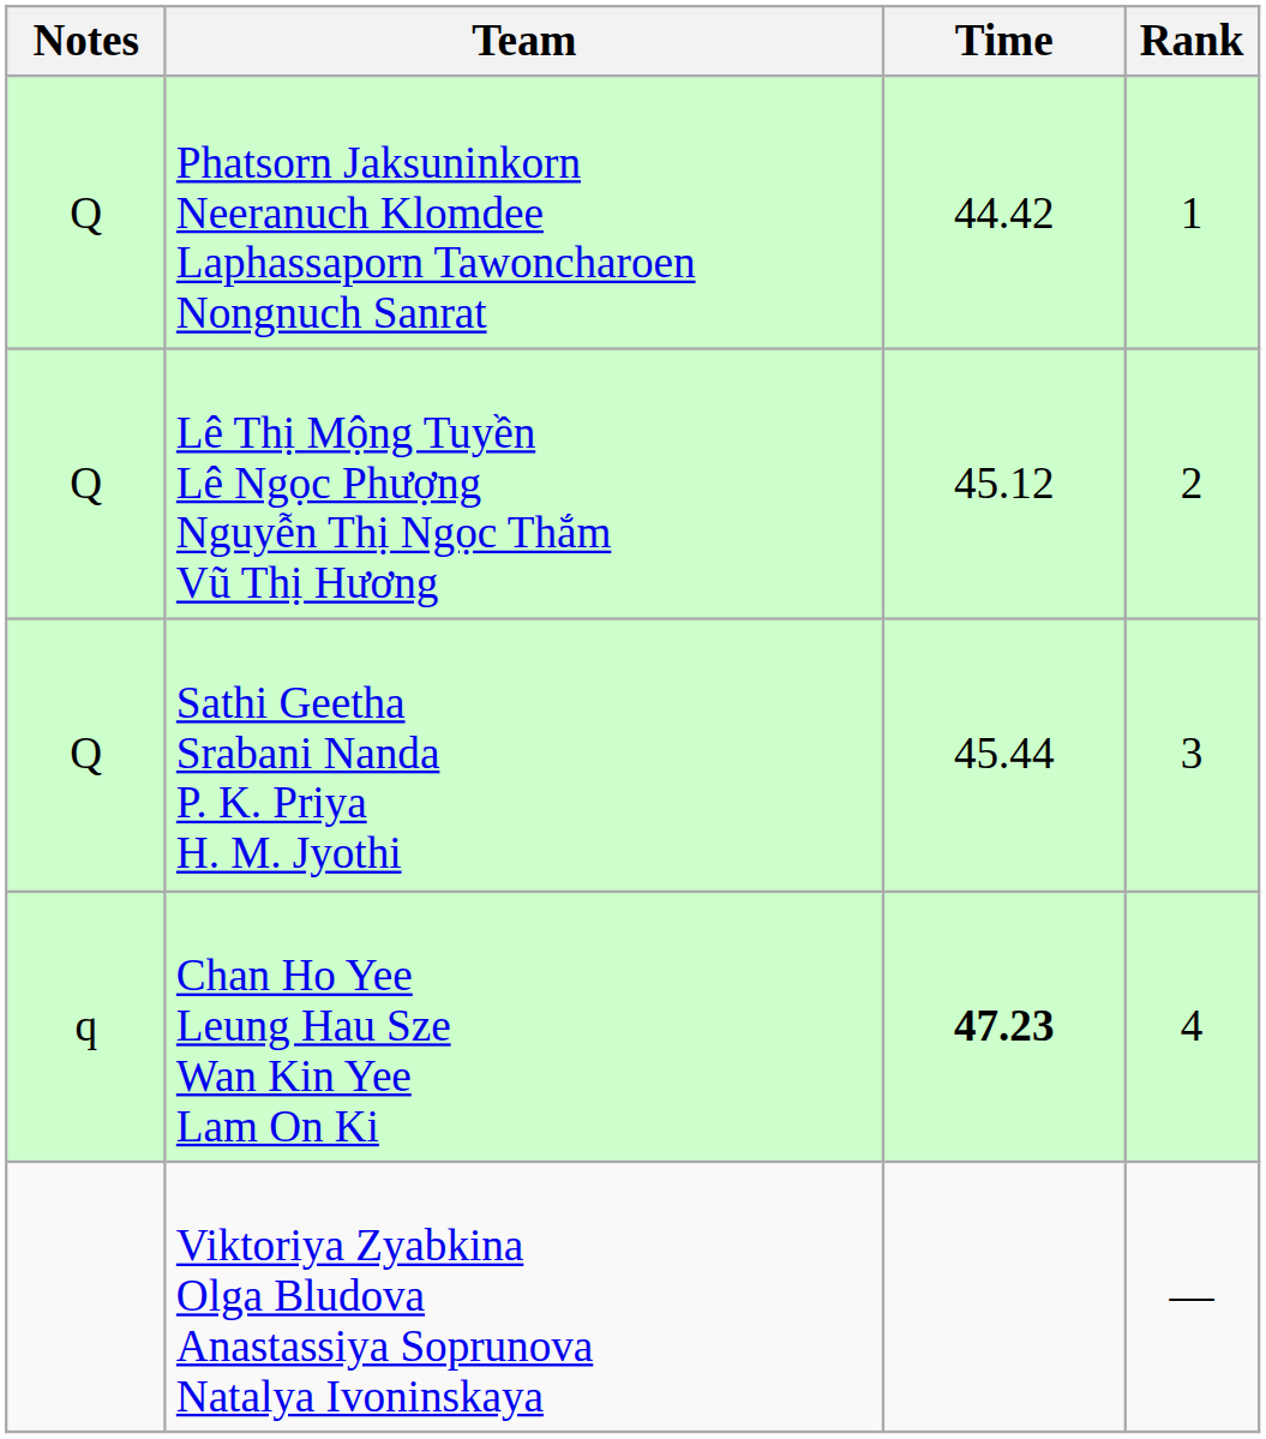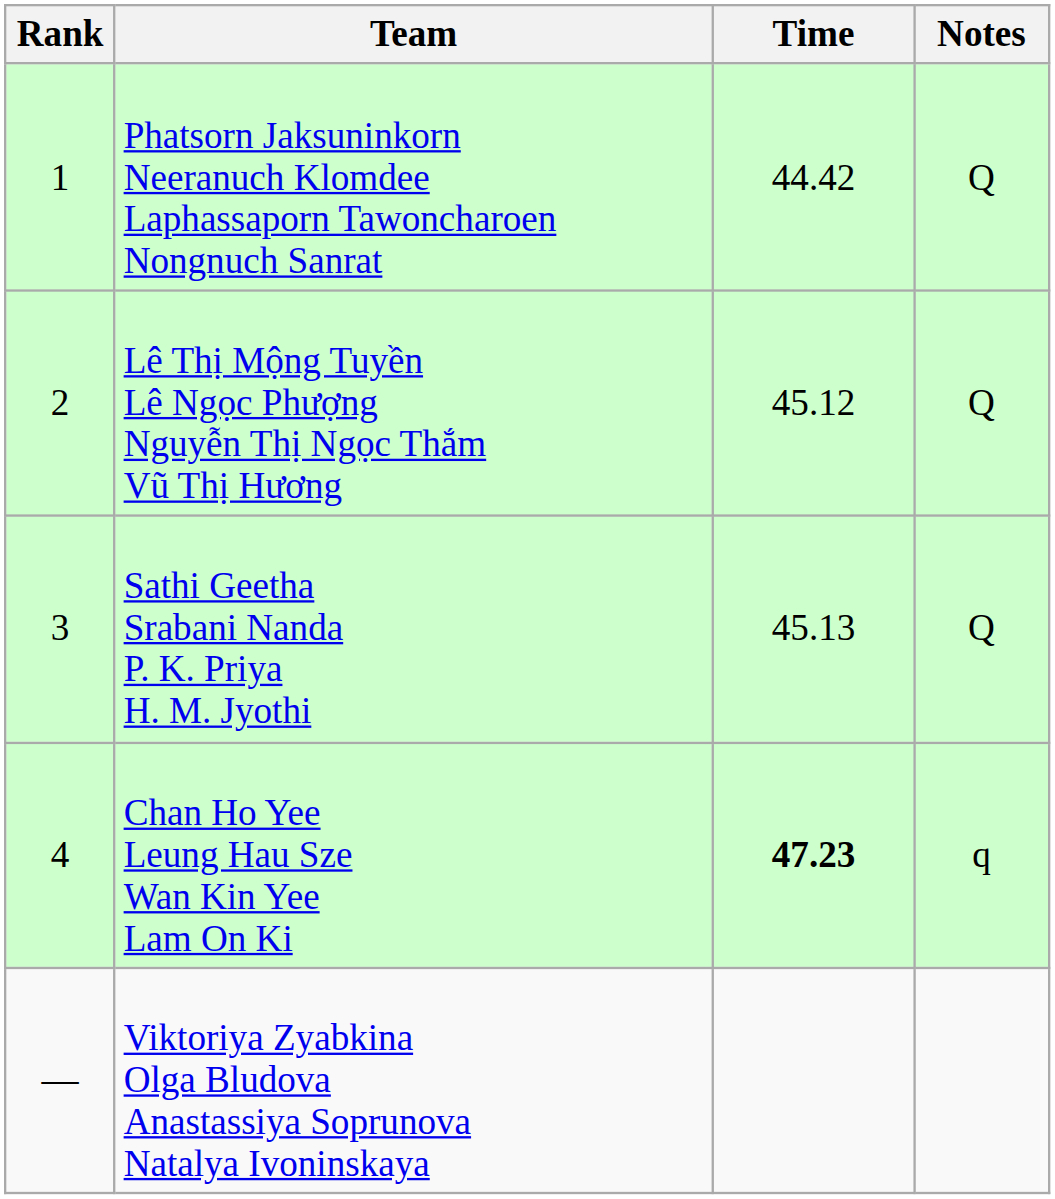columns swapped: Rank <-> Notes
Sathi Geetha Srabani Nanda P. K. Priya H. M. Jyothi | Time: 45.44 -> 45.13
